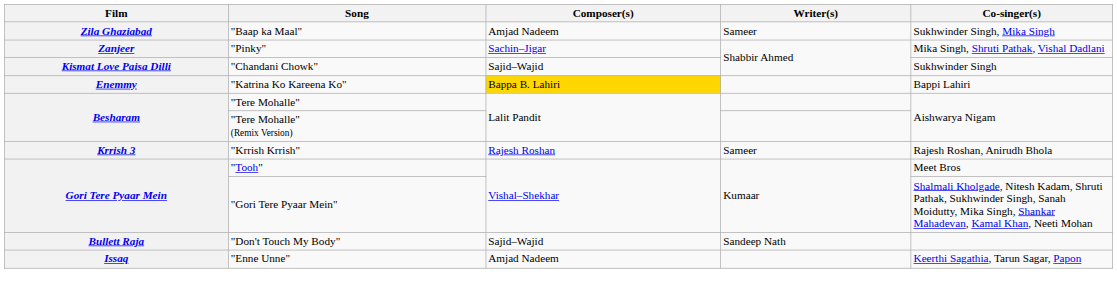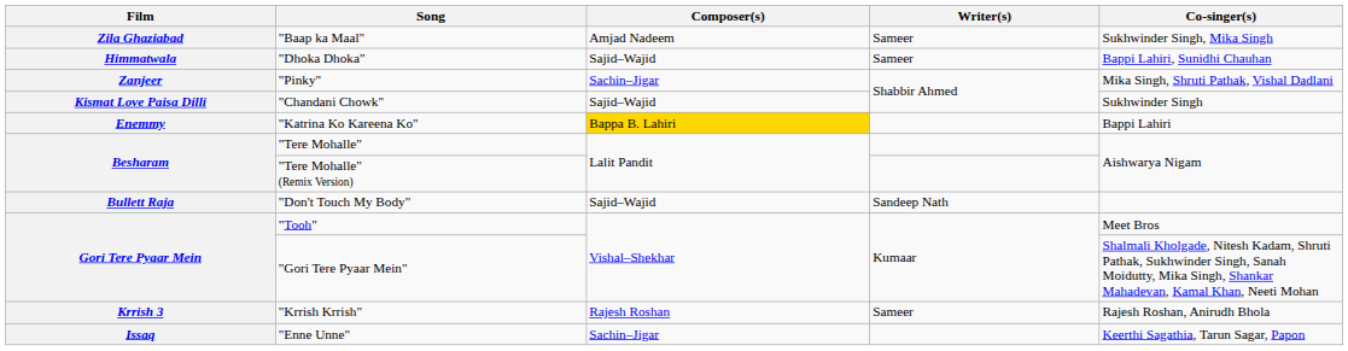+ row: Himmatwala | "Dhoka Dhoka" | Sajid–Wajid | Sameer | Bappi Lahiri, Sunidhi Chauhan
rows swapped: "Krrish Krrish" <-> "Don't Touch My Body"
"Enne Unne" | Composer(s): Amjad Nadeem -> Sachin–Jigar
